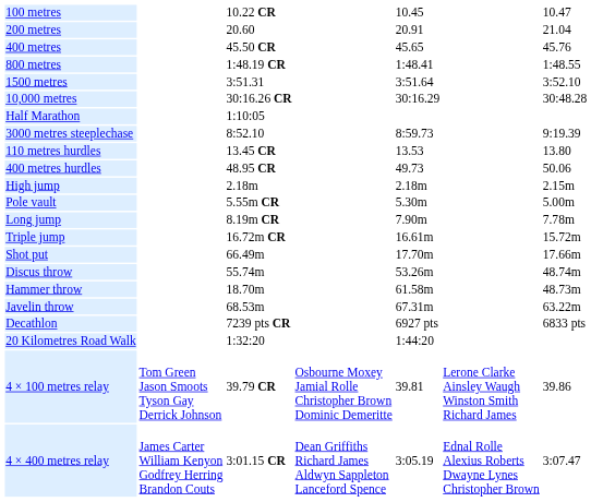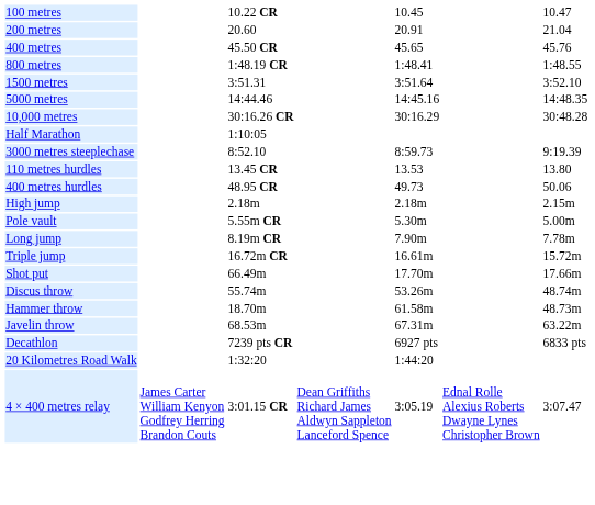+ row: 5000 metres | 14:44.46 | 14:45.16 | 14:48.35
- row: 4 × 100 metres relay | Tom Green Jason Smoots Tyson Gay Derrick Johnson | 39.79 CR | Osbourne Moxey Jamial Rolle Christopher Brown Dominic Demeritte | 39.81 | Lerone Clarke Ainsley Waugh Winston Smith Richard James | 39.86
